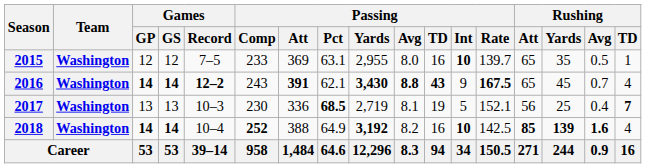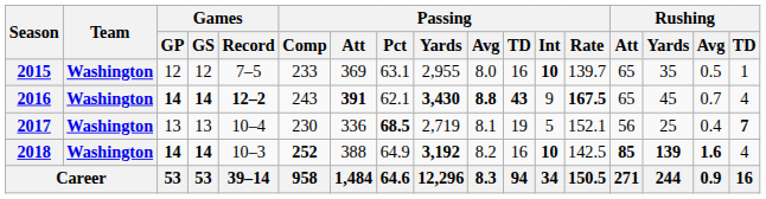2017 | Games / Record: 10–3 -> 10–4
2018 | Games / Record: 10–4 -> 10–3
